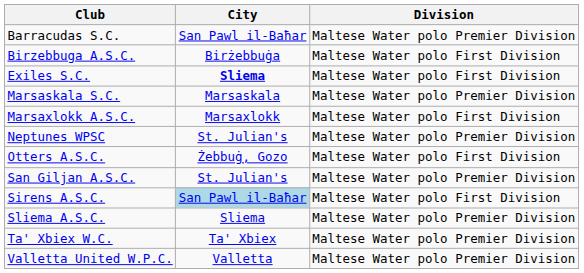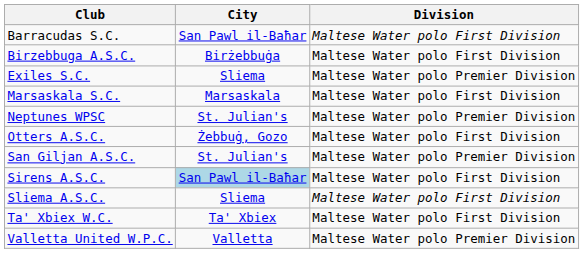Barracudas S.C. | Division: Maltese Water polo Premier Division -> Maltese Water polo First Division
Exiles S.C. | City: bold -> normal
Exiles S.C. | Division: Maltese Water polo First Division -> Maltese Water polo Premier Division
Marsaskala S.C. | Division: Maltese Water polo Premier Division -> Maltese Water polo First Division
- row: Marsaxlokk A.S.C. | Marsaxlokk | Maltese Water polo First Division
Sliema A.S.C. | Division: Maltese Water polo Premier Division -> Maltese Water polo First Division
Ta' Xbiex W.C. | Division: Maltese Water polo Premier Division -> Maltese Water polo First Division
